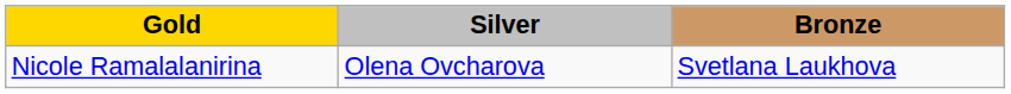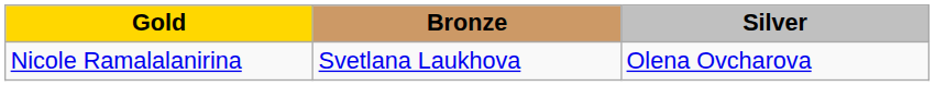columns swapped: Silver <-> Bronze
